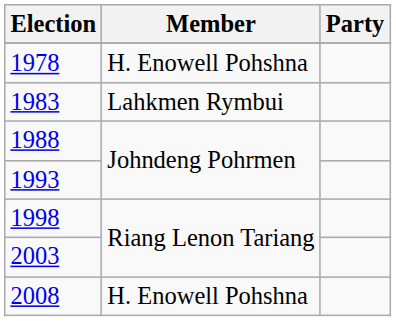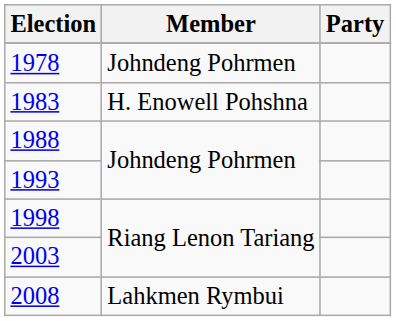1978 | Member: H. Enowell Pohshna -> Johndeng Pohrmen
1983 | Member: Lahkmen Rymbui -> H. Enowell Pohshna
2008 | Member: H. Enowell Pohshna -> Lahkmen Rymbui
